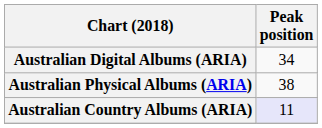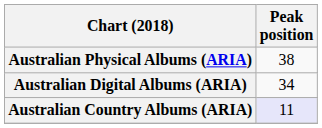rows swapped: Australian Physical Albums (ARIA) <-> Australian Digital Albums (ARIA)
